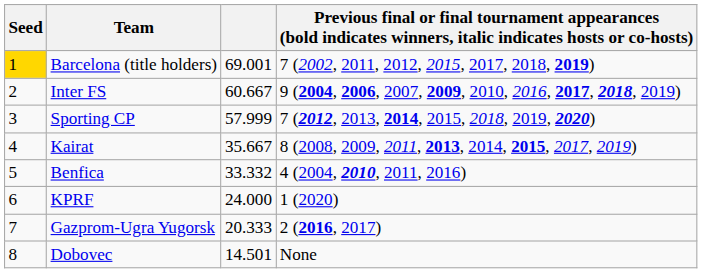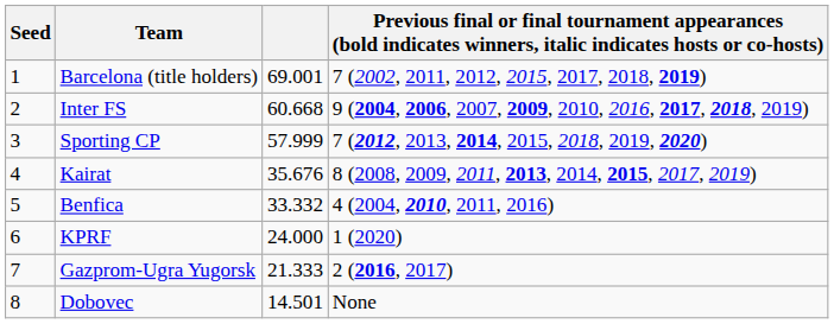Barcelona (title holders) | Seed: gold background -> no background
Inter FS | column 3: 60.667 -> 60.668
Kairat | column 3: 35.667 -> 35.676
Gazprom-Ugra Yugorsk | column 3: 20.333 -> 21.333
